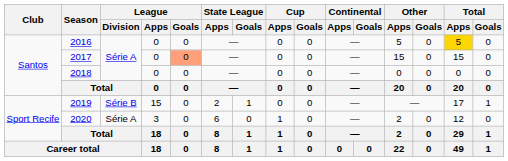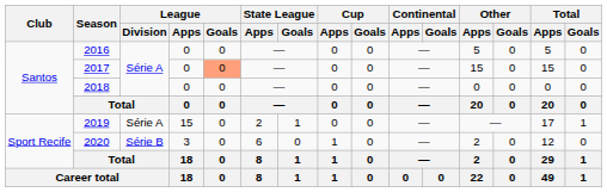2016 | Total / Apps: gold background -> no background
2019 | League / Division: Série B -> Série A
2020 | League / Division: Série A -> Série B
